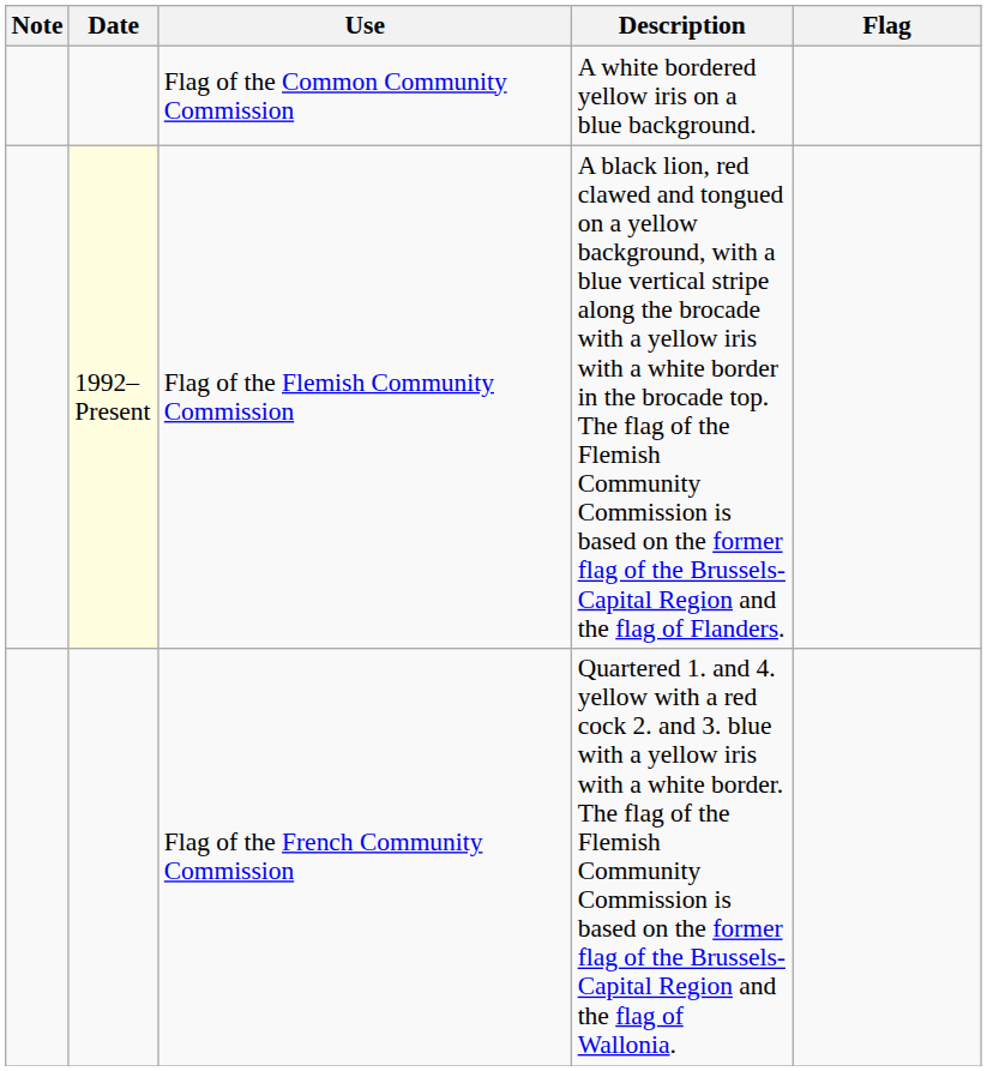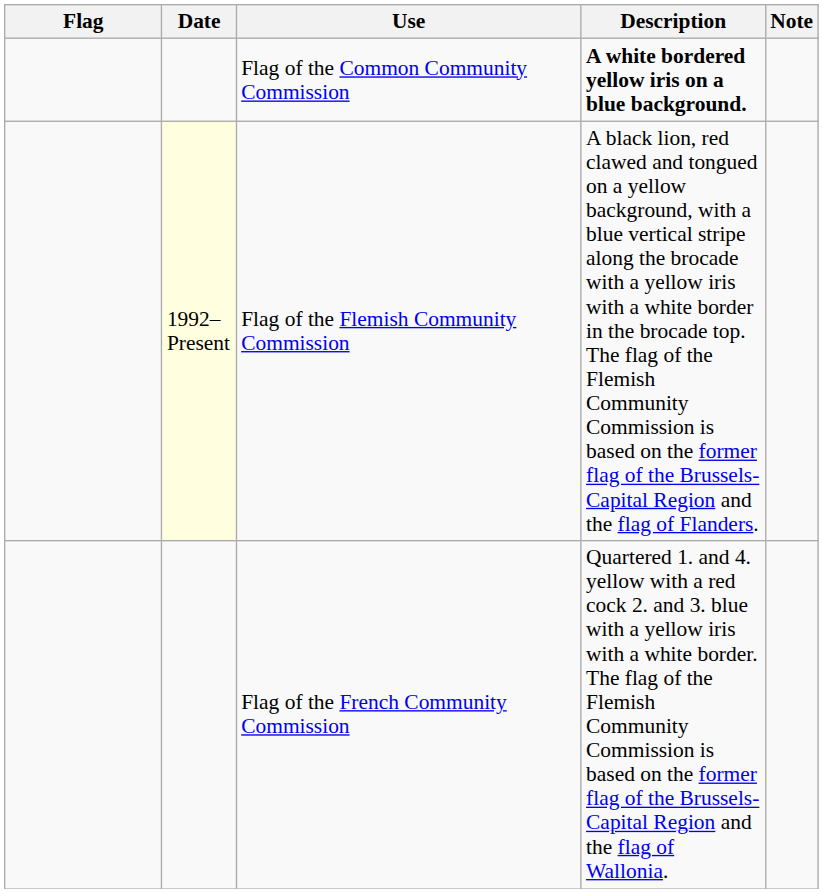columns swapped: Flag <-> Note
Flag of the Common Community Commission | Description: normal -> bold
